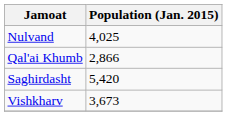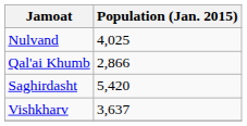Vishkharv | Population (Jan. 2015): 3,673 -> 3,637
